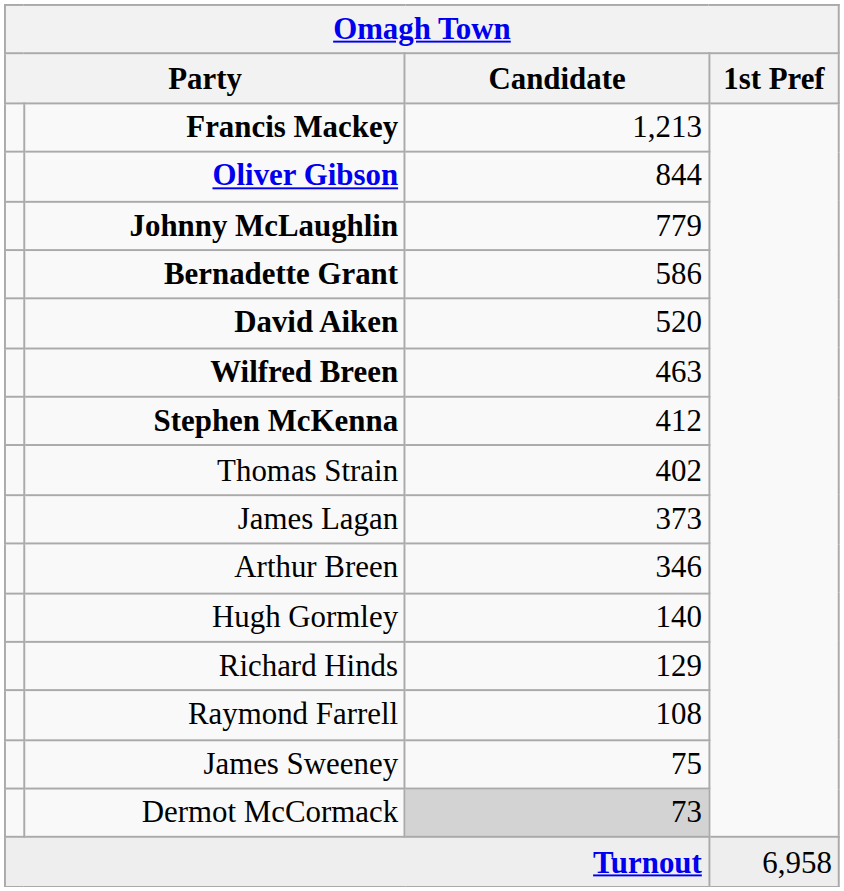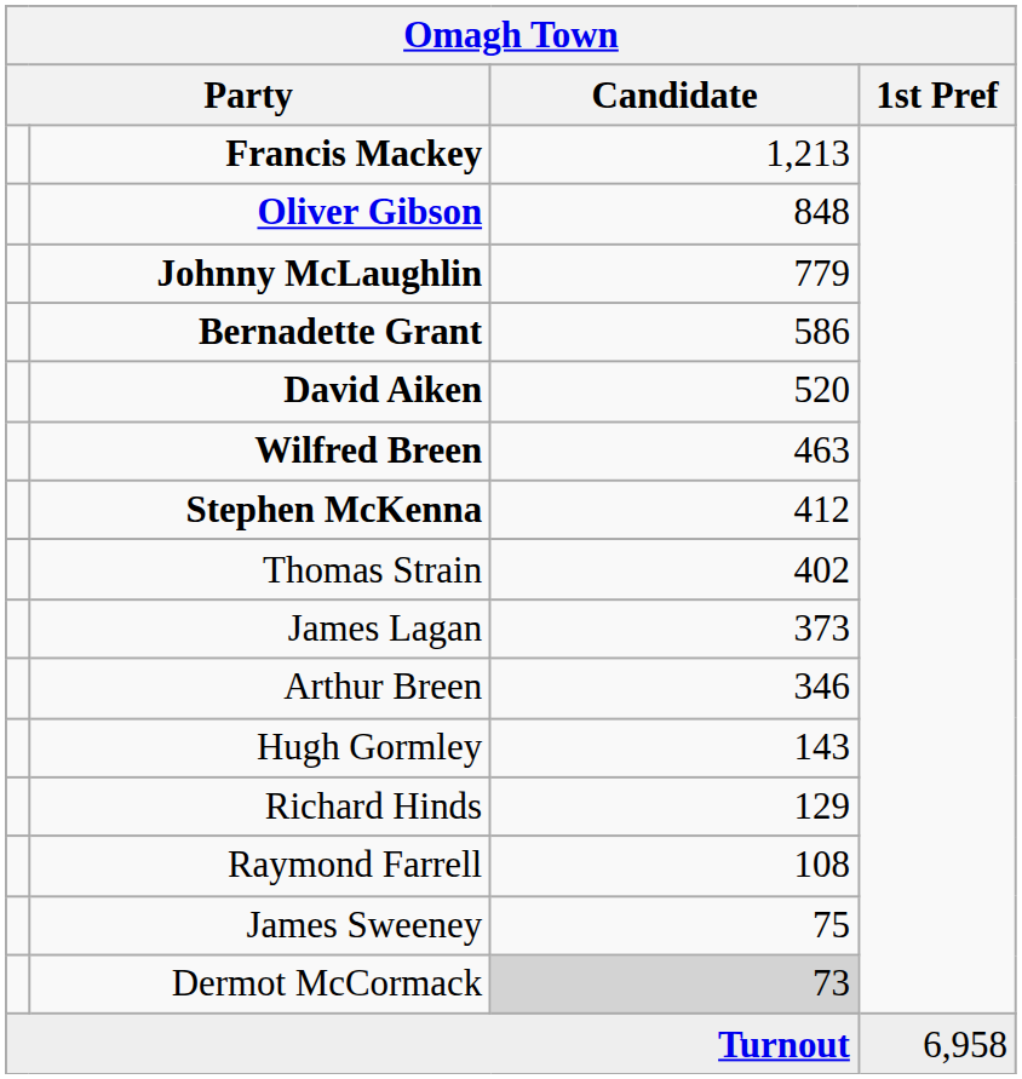Oliver Gibson | Candidate: 844 -> 848
Hugh Gormley | Candidate: 140 -> 143
